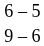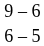rows swapped: 6 – 5 <-> 9 – 6
